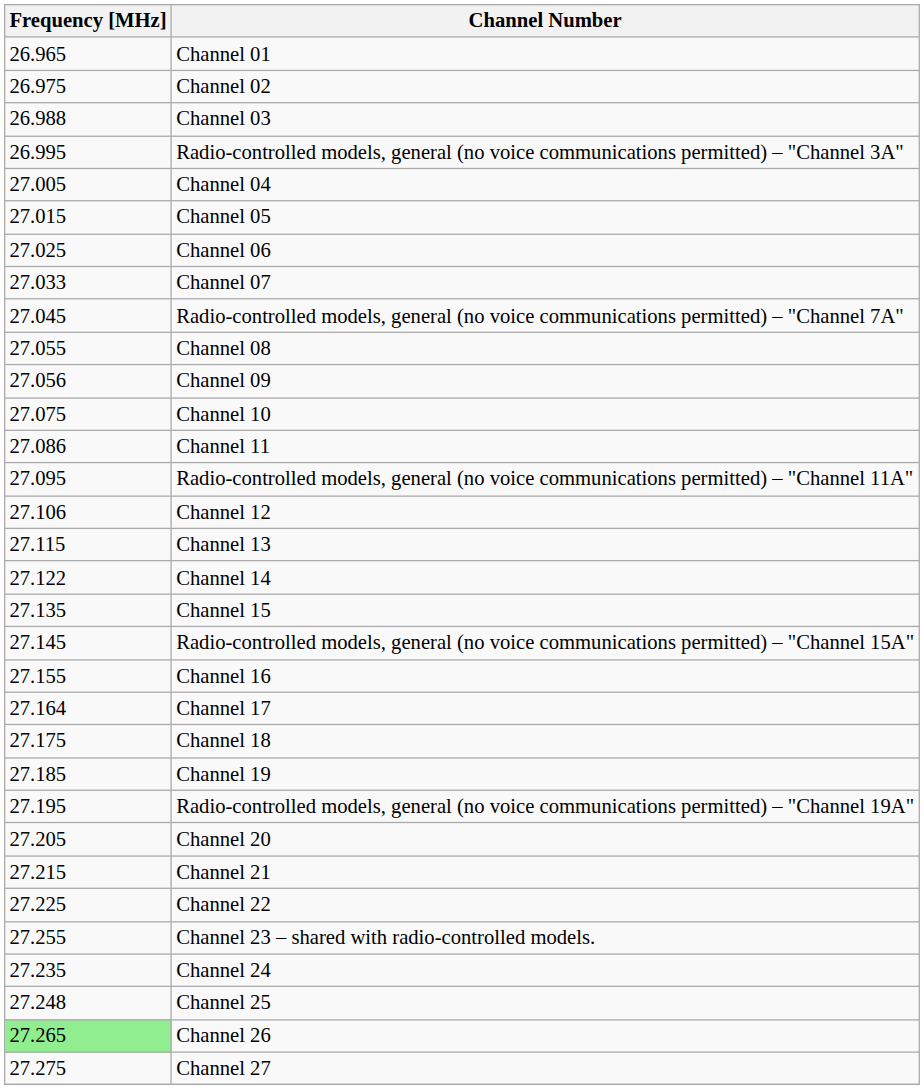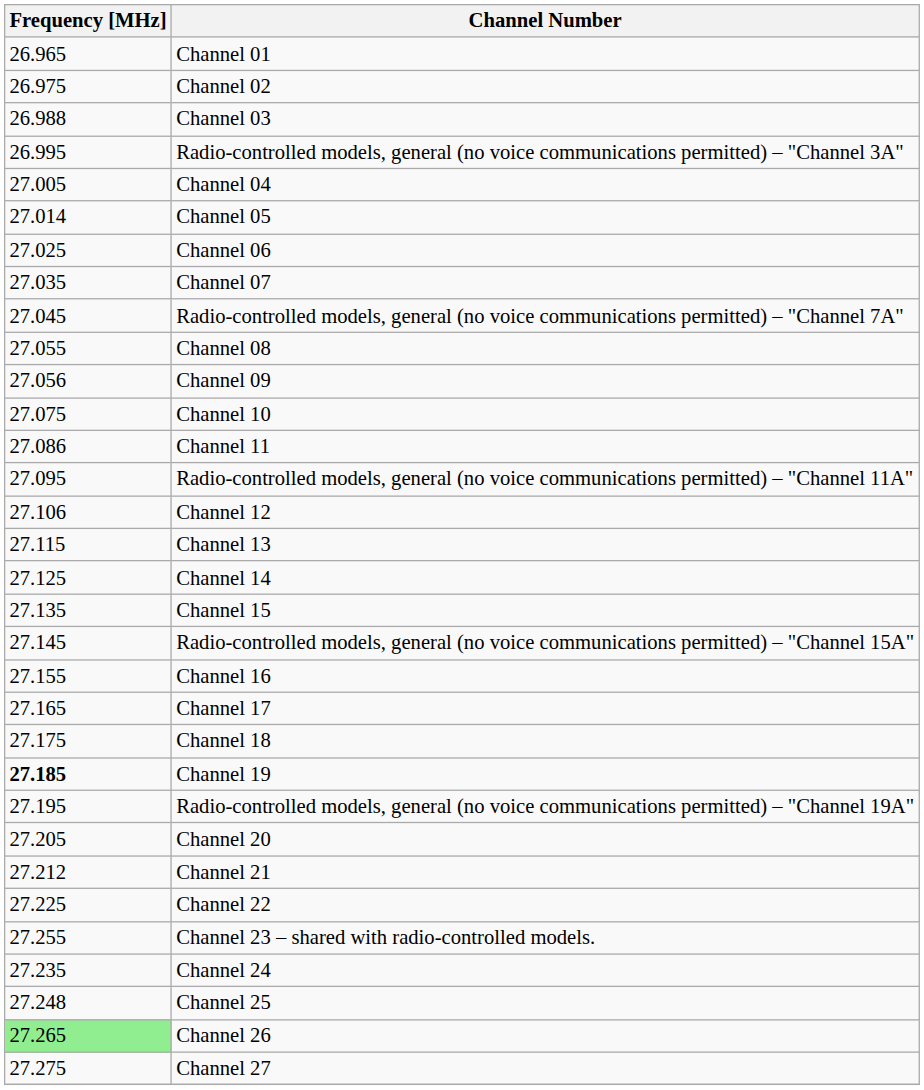Channel 05 | Frequency [MHz]: 27.015 -> 27.014
Channel 07 | Frequency [MHz]: 27.033 -> 27.035
Channel 14 | Frequency [MHz]: 27.122 -> 27.125
Channel 17 | Frequency [MHz]: 27.164 -> 27.165
Channel 19 | Frequency [MHz]: normal -> bold
Channel 21 | Frequency [MHz]: 27.215 -> 27.212
